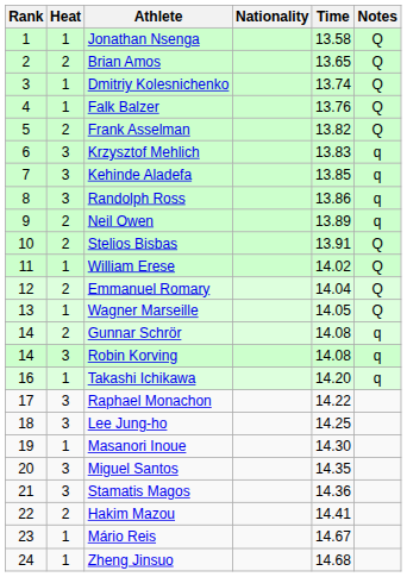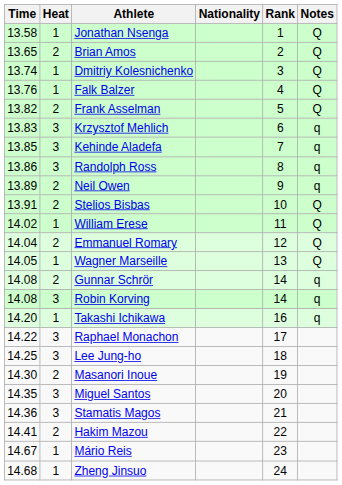columns swapped: Rank <-> Time
Masanori Inoue | Heat: 1 -> 2
